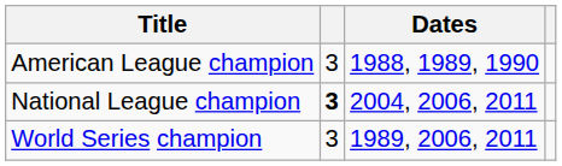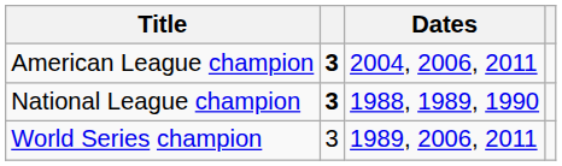American League champion | column 2: normal -> bold
American League champion | Dates: 1988, 1989, 1990 -> 2004, 2006, 2011
National League champion | Dates: 2004, 2006, 2011 -> 1988, 1989, 1990
